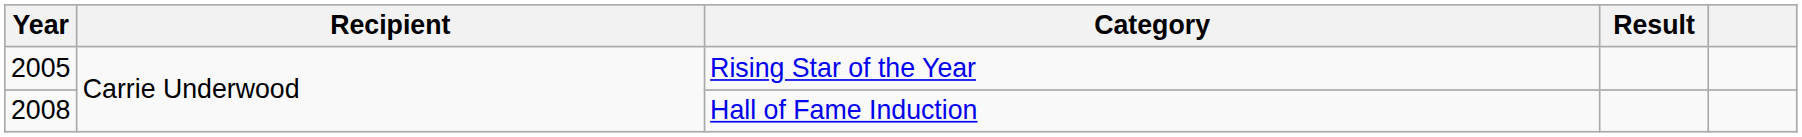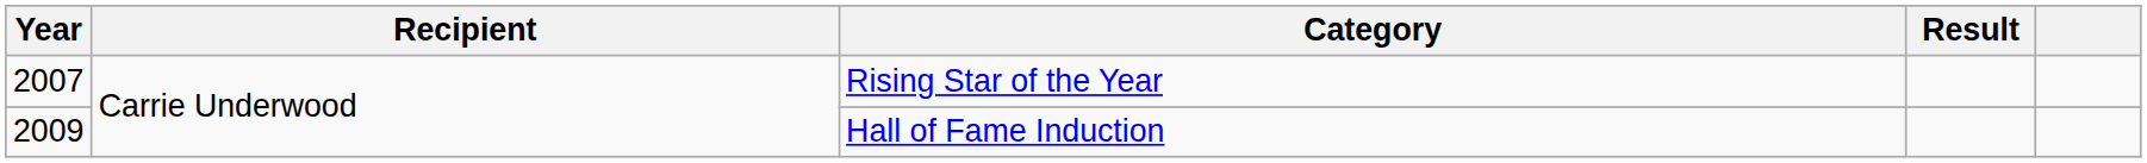Rising Star of the Year | Year: 2005 -> 2007
Hall of Fame Induction | Year: 2008 -> 2009
